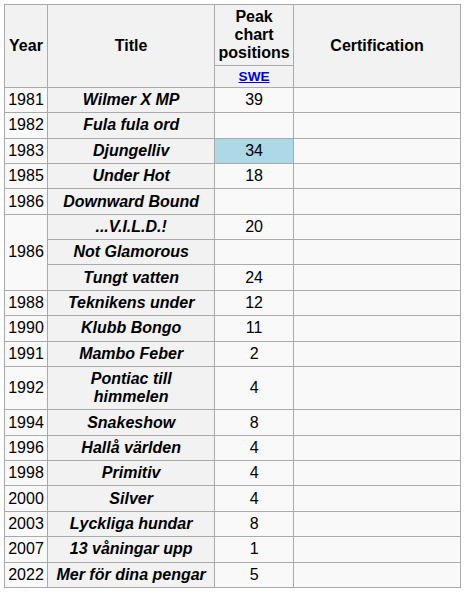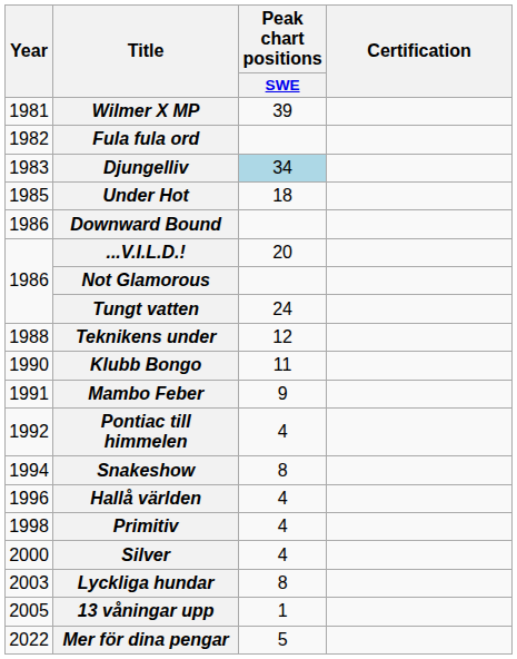Mambo Feber | Peak chart positions / SWE: 2 -> 9
13 våningar upp | Year: 2007 -> 2005
